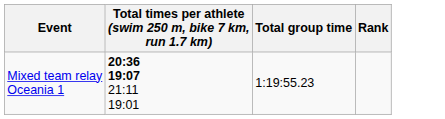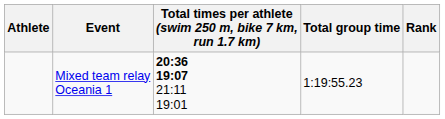+ column: Athlete
